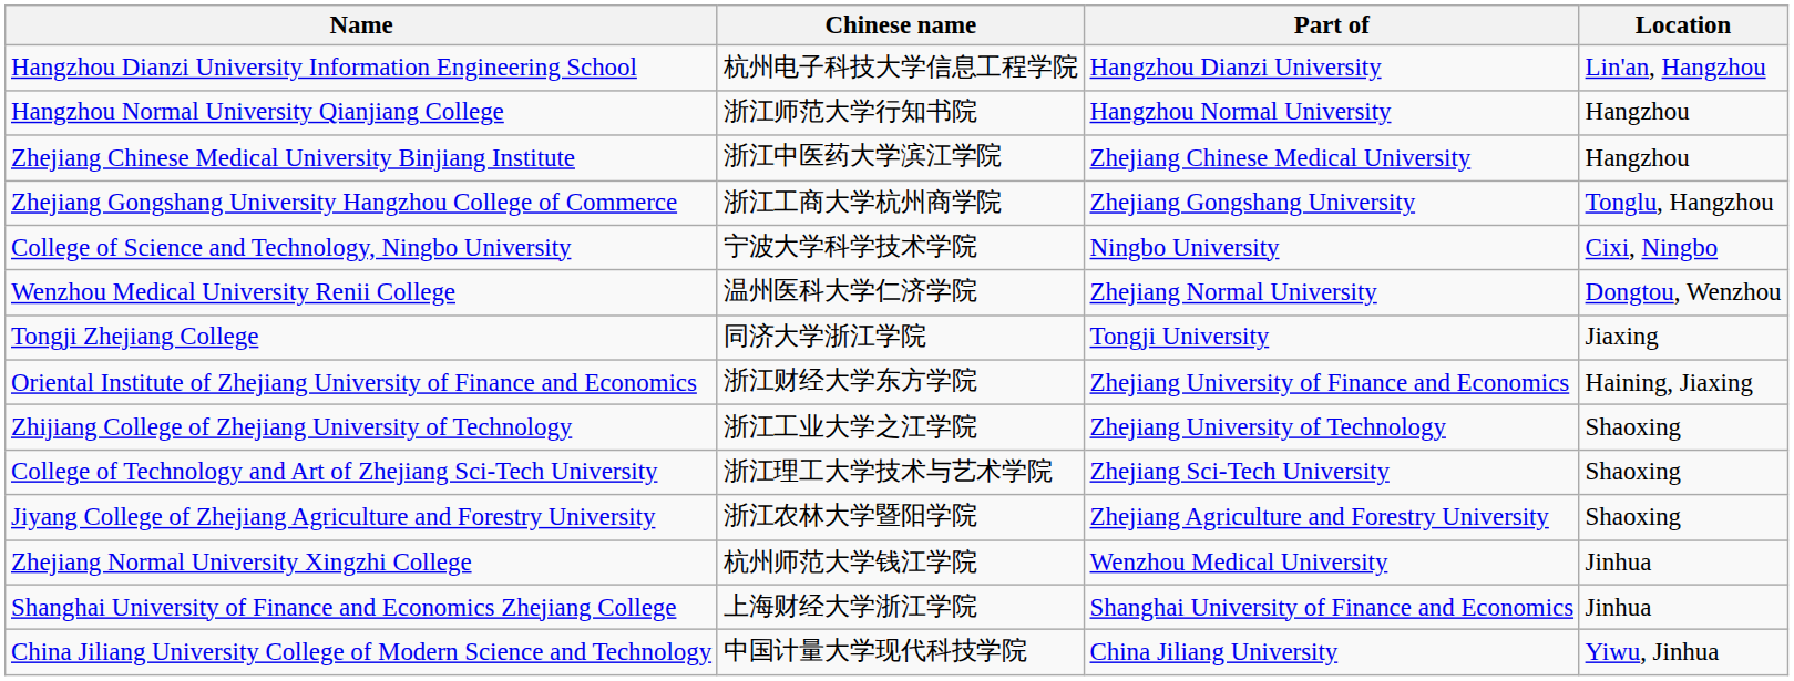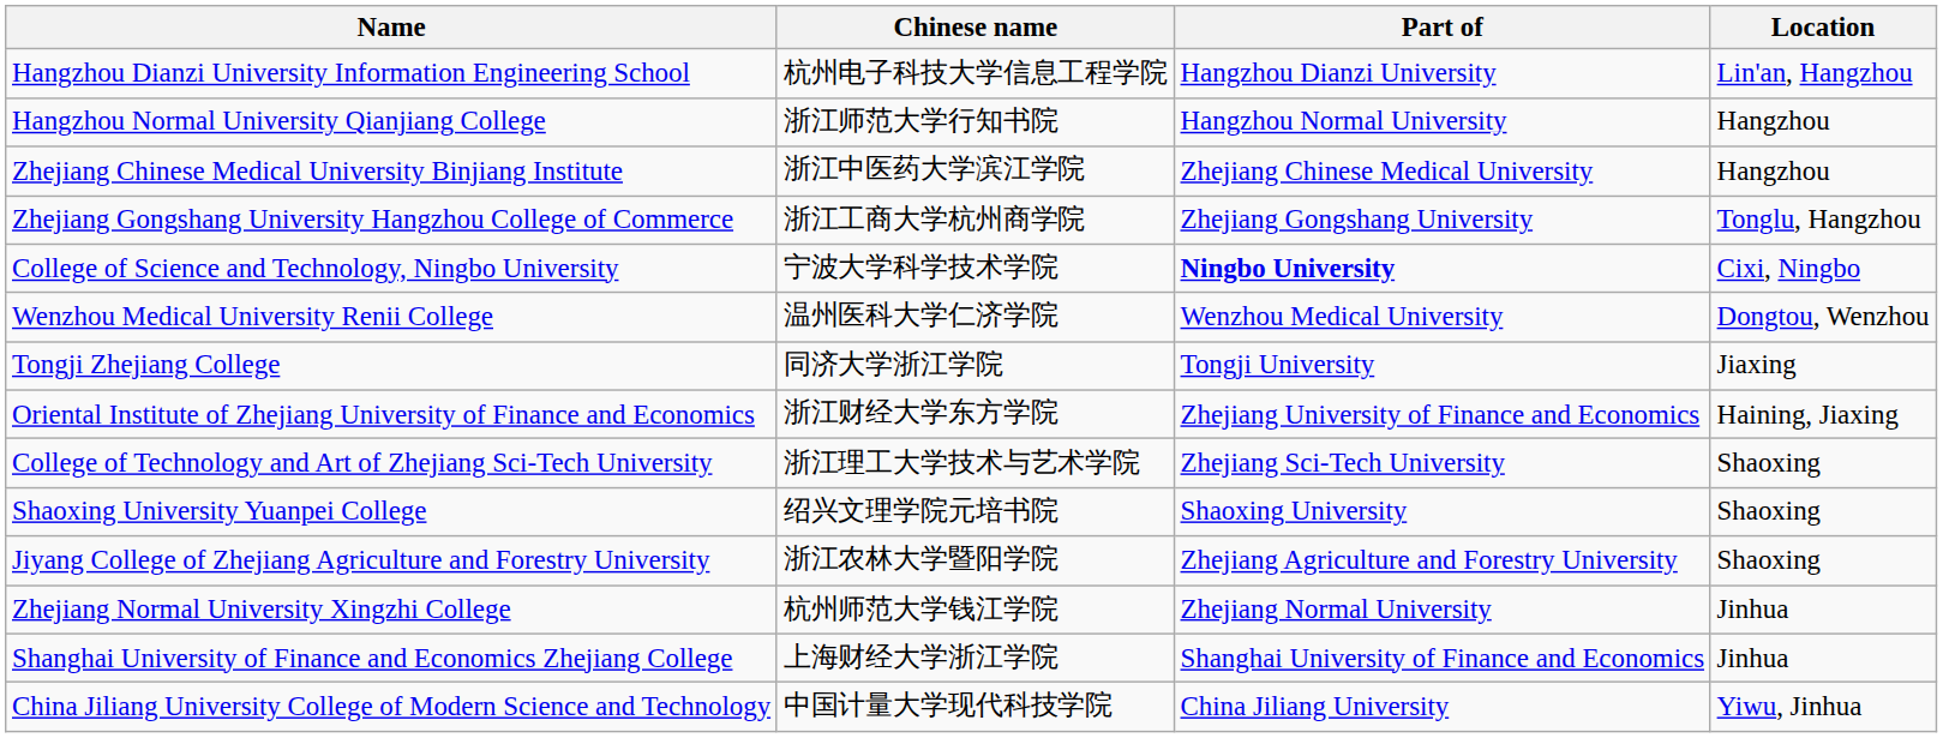College of Science and Technology, Ningbo University | Part of: normal -> bold
Wenzhou Medical University Renii College | Part of: Zhejiang Normal University -> Wenzhou Medical University
- row: Zhijiang College of Zhejiang University of Technology | 浙江工业大学之江学院 | Zhejiang University of Technology | Shaoxing
+ row: Shaoxing University Yuanpei College | 绍兴文理学院元培书院 | Shaoxing University | Shaoxing
Zhejiang Normal University Xingzhi College | Part of: Wenzhou Medical University -> Zhejiang Normal University
